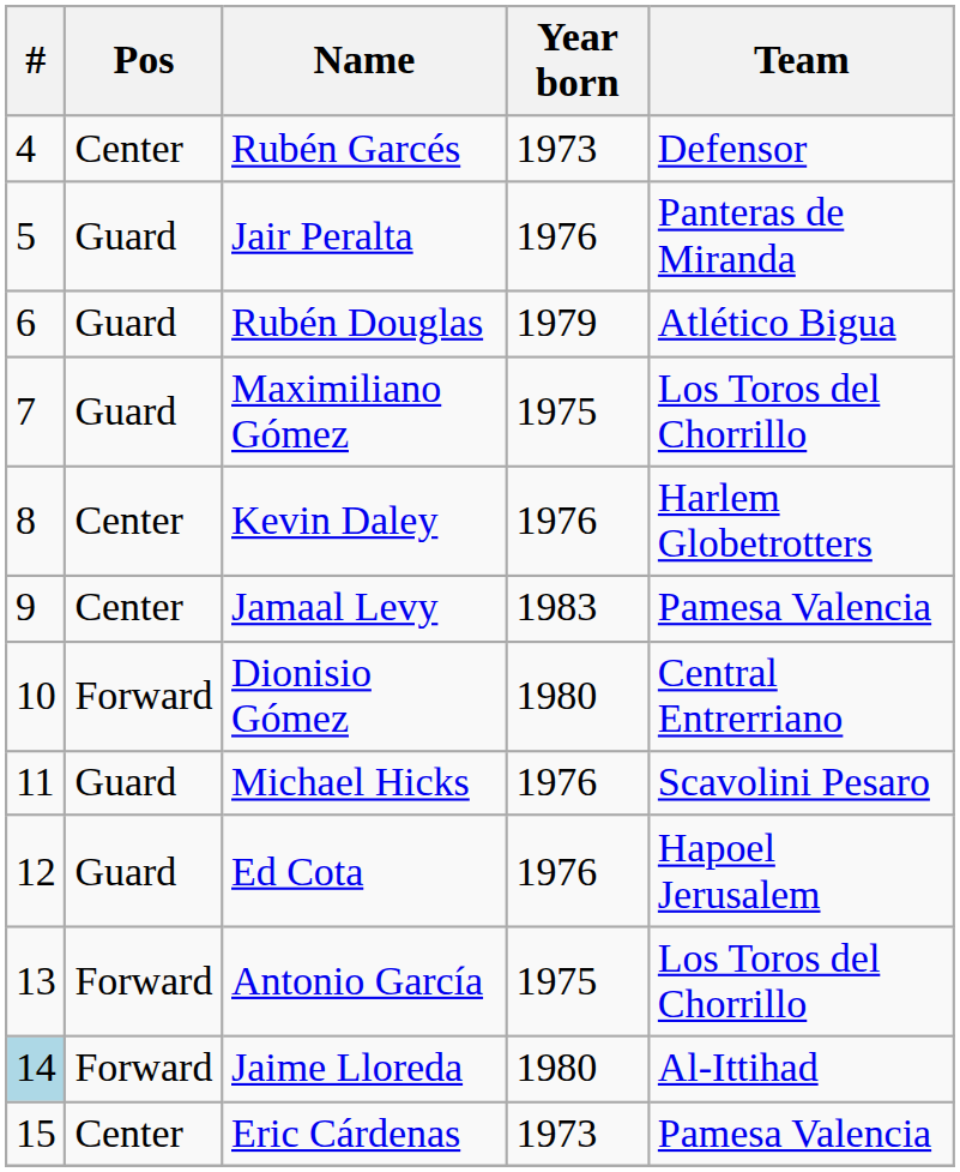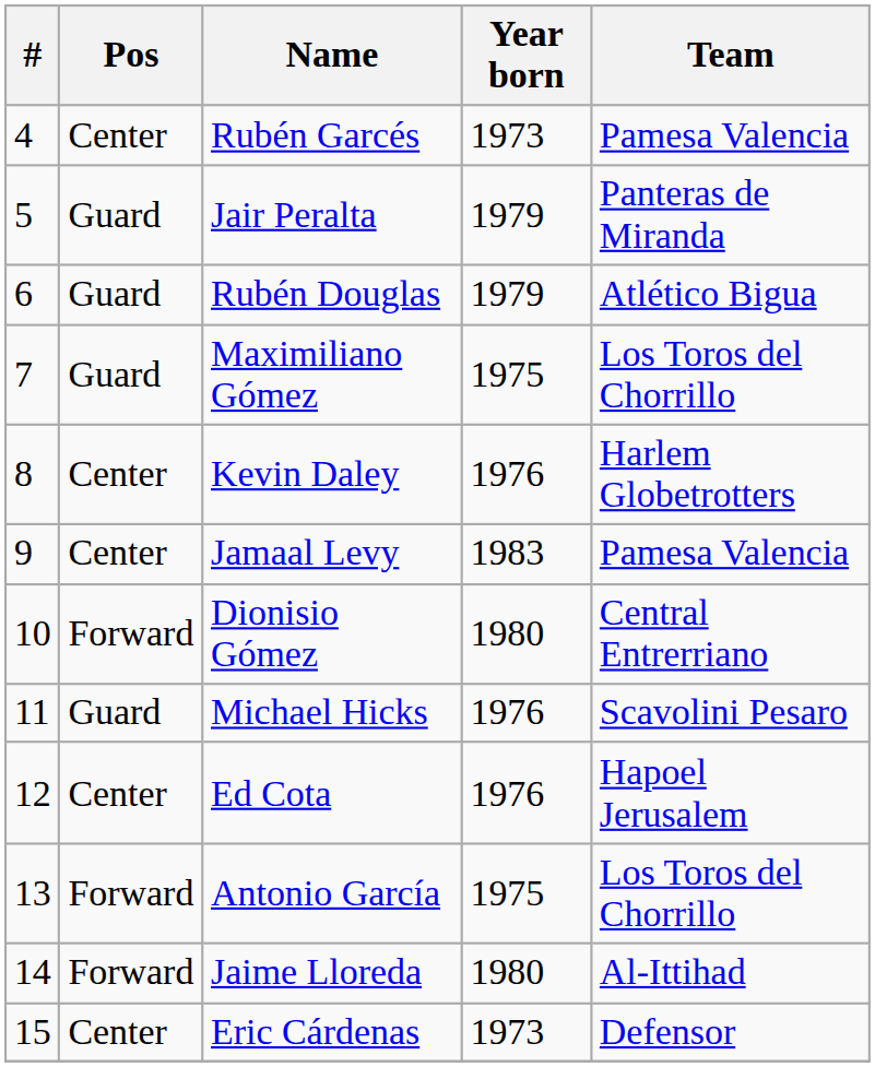Rubén Garcés | Team: Defensor -> Pamesa Valencia
Jair Peralta | Year born: 1976 -> 1979
Ed Cota | Pos: Guard -> Center
Jaime Lloreda | #: lightblue background -> no background
Eric Cárdenas | Team: Pamesa Valencia -> Defensor
